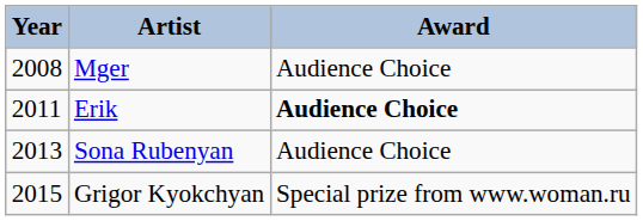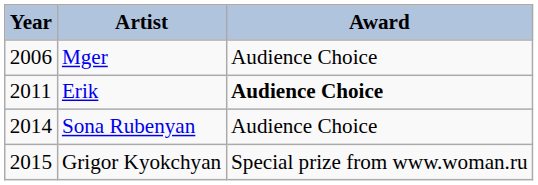Mger | Year: 2008 -> 2006
Sona Rubenyan | Year: 2013 -> 2014
